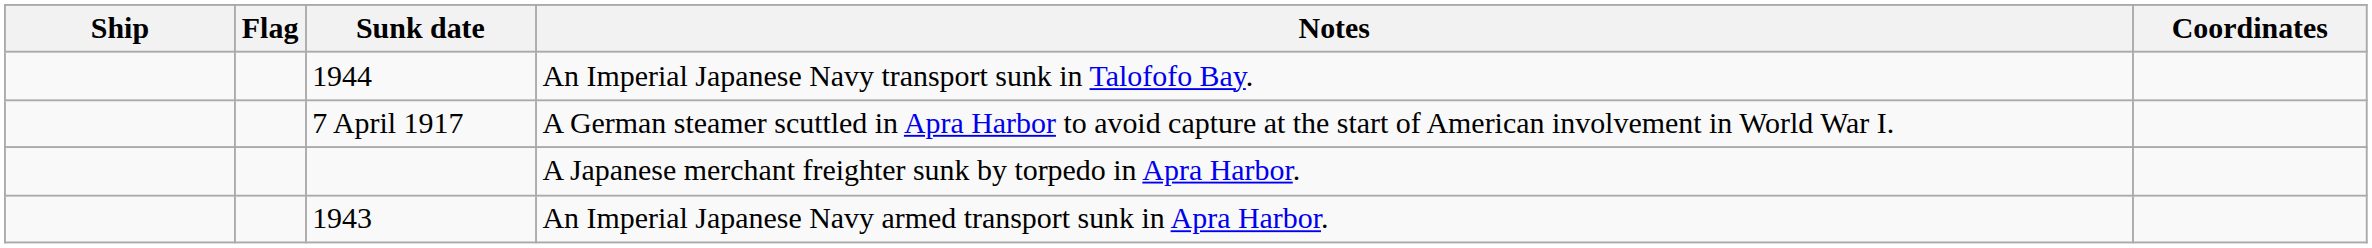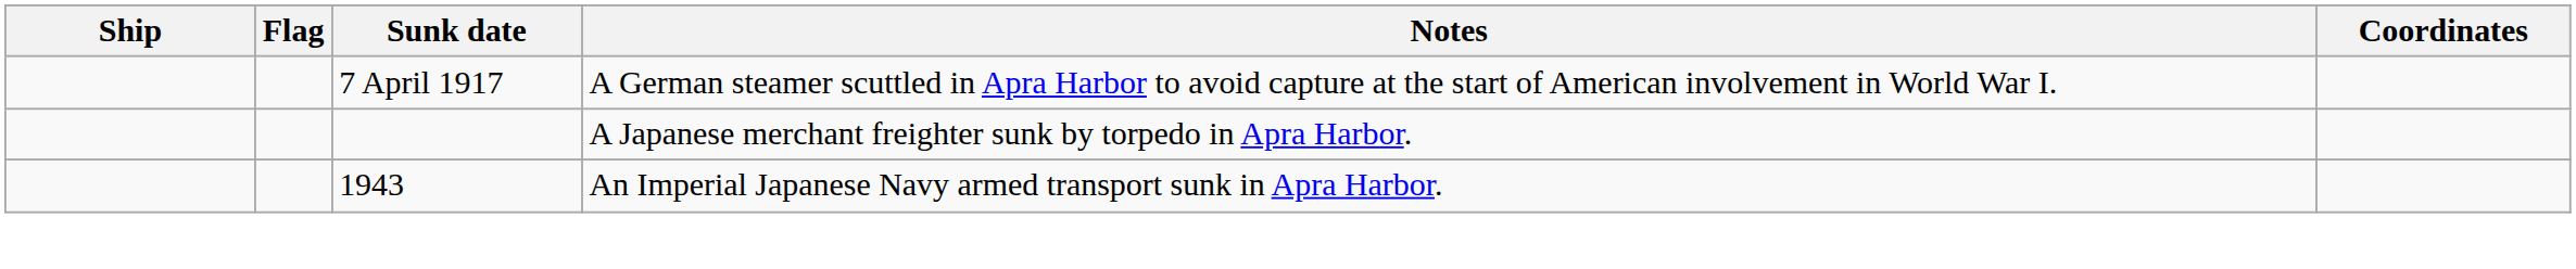- row: 1944 | An Imperial Japanese Navy transport sunk in Talofofo Bay.
